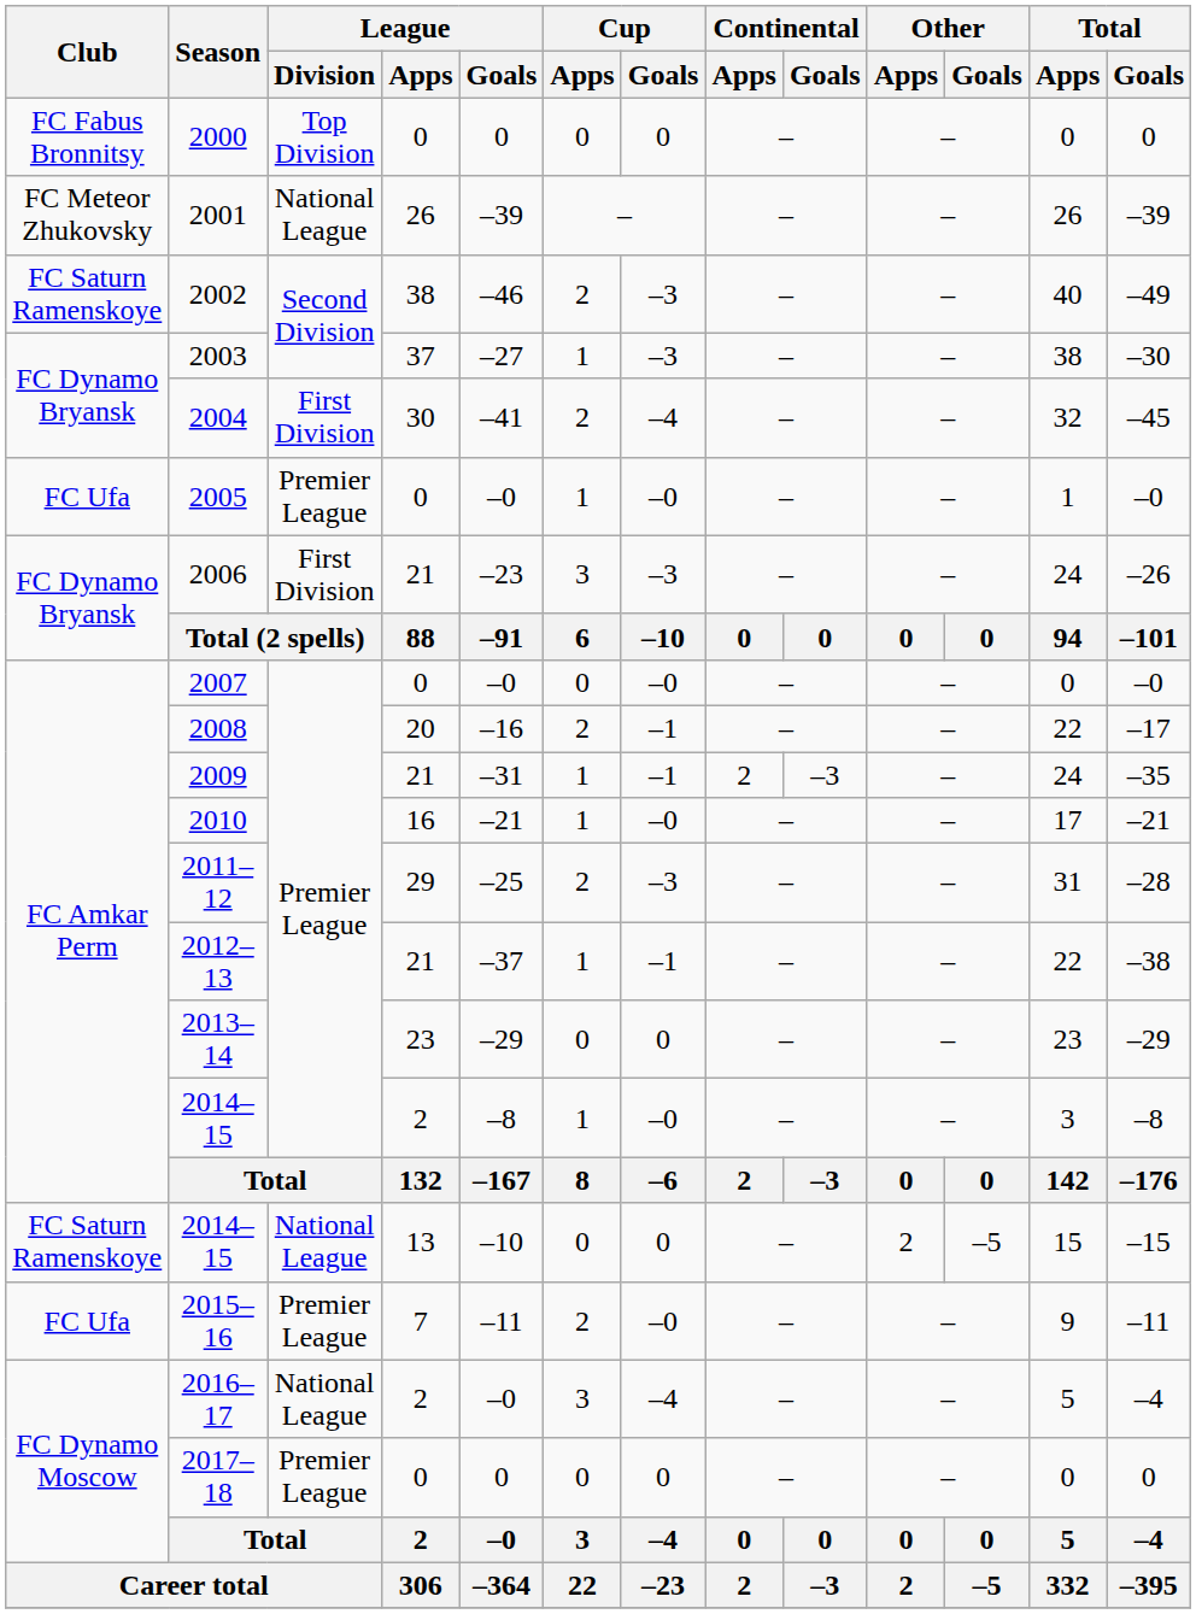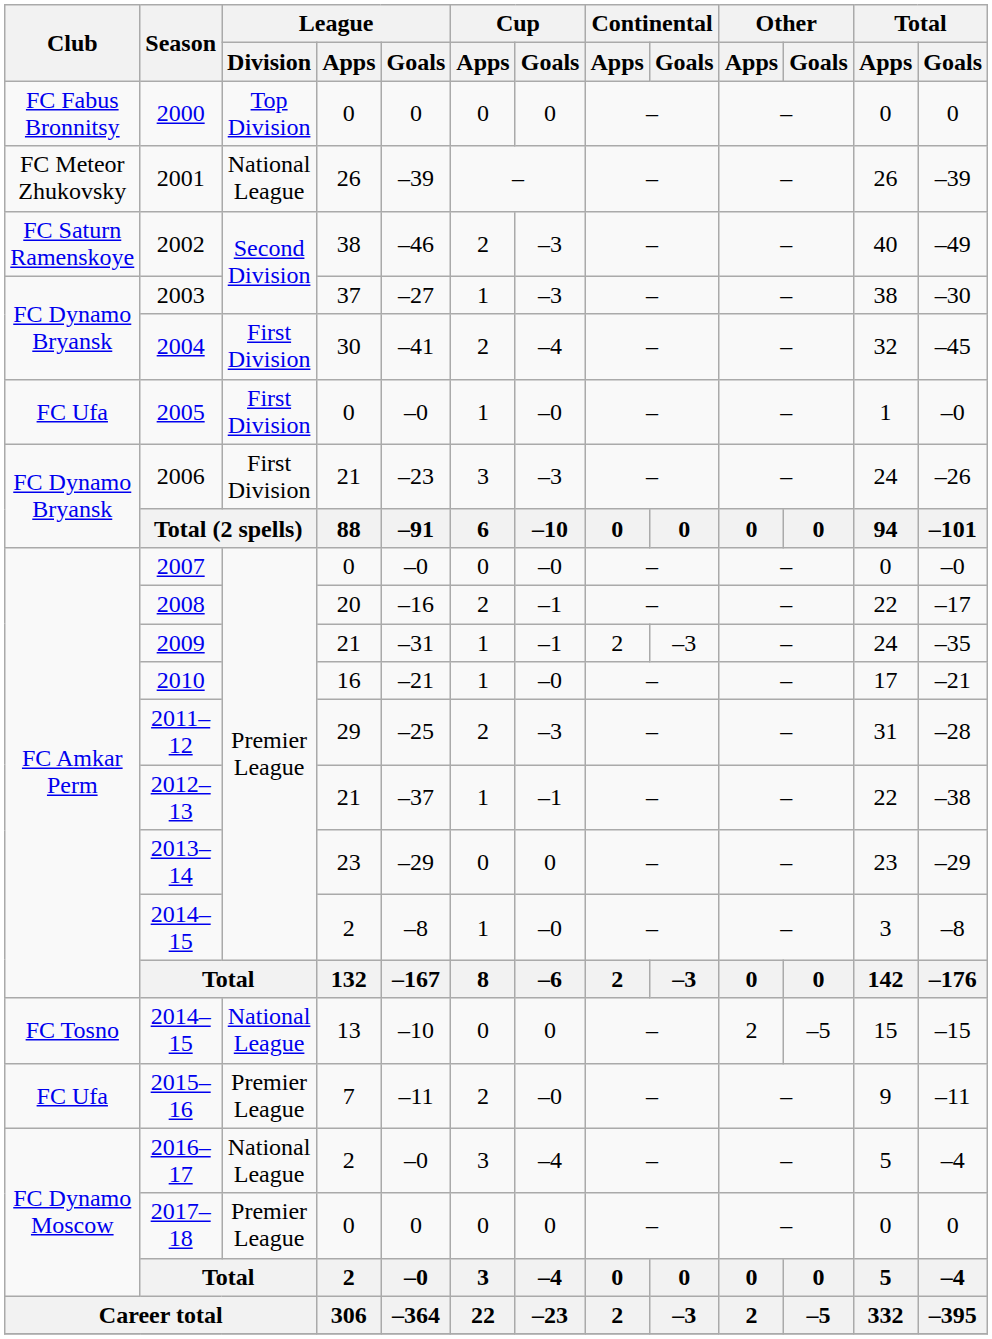2005 | League / Division: Premier League -> First Division
2014–15 / 13 | Club: FC Saturn Ramenskoye -> FC Tosno
